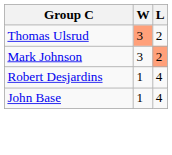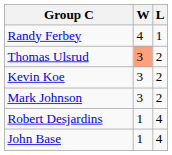+ row: Randy Ferbey | 4 | 1
+ row: Kevin Koe | 3 | 2
Mark Johnson | L: lightsalmon background -> no background
